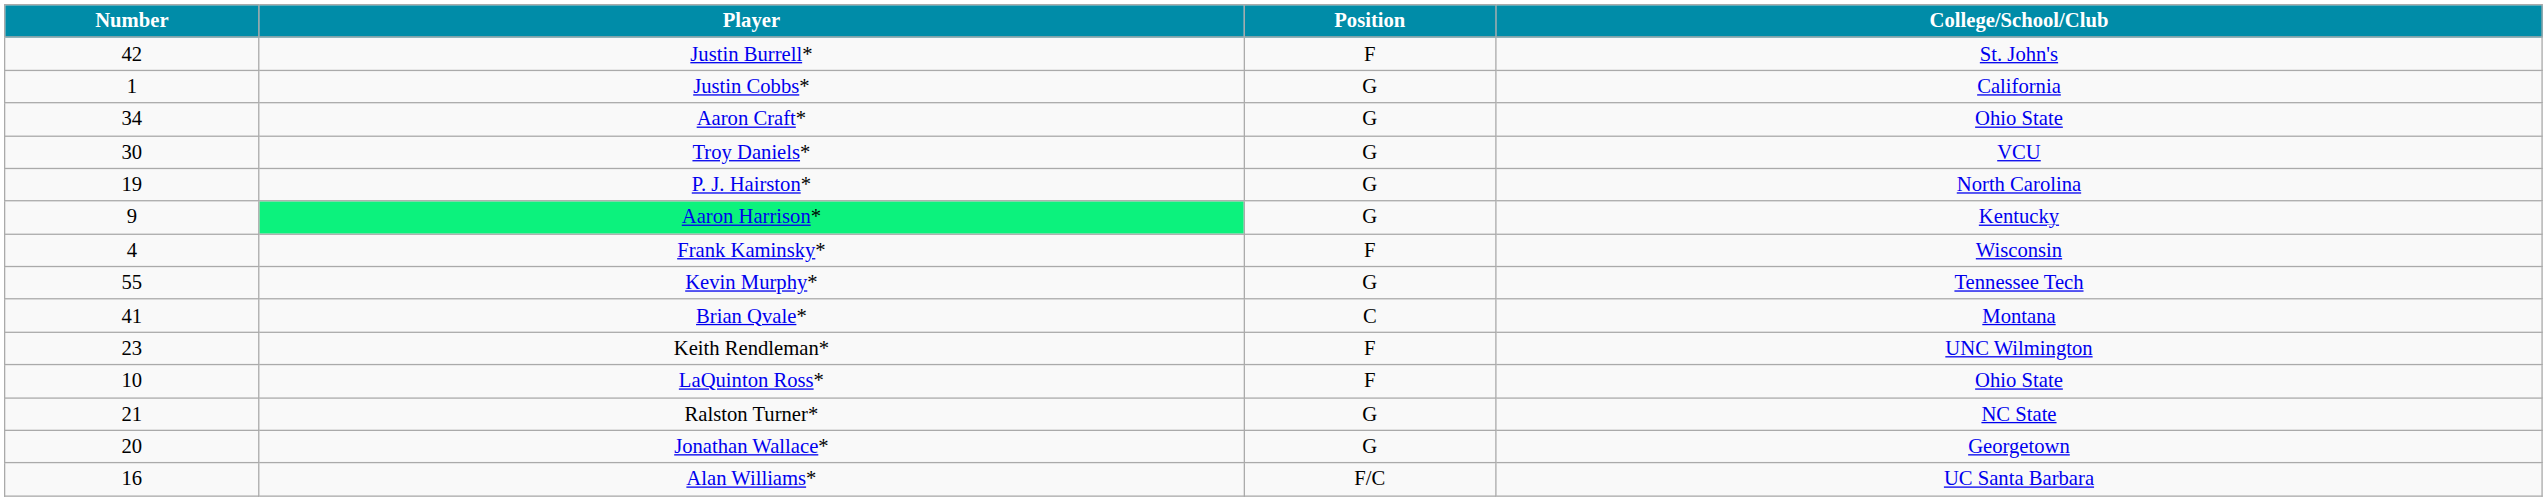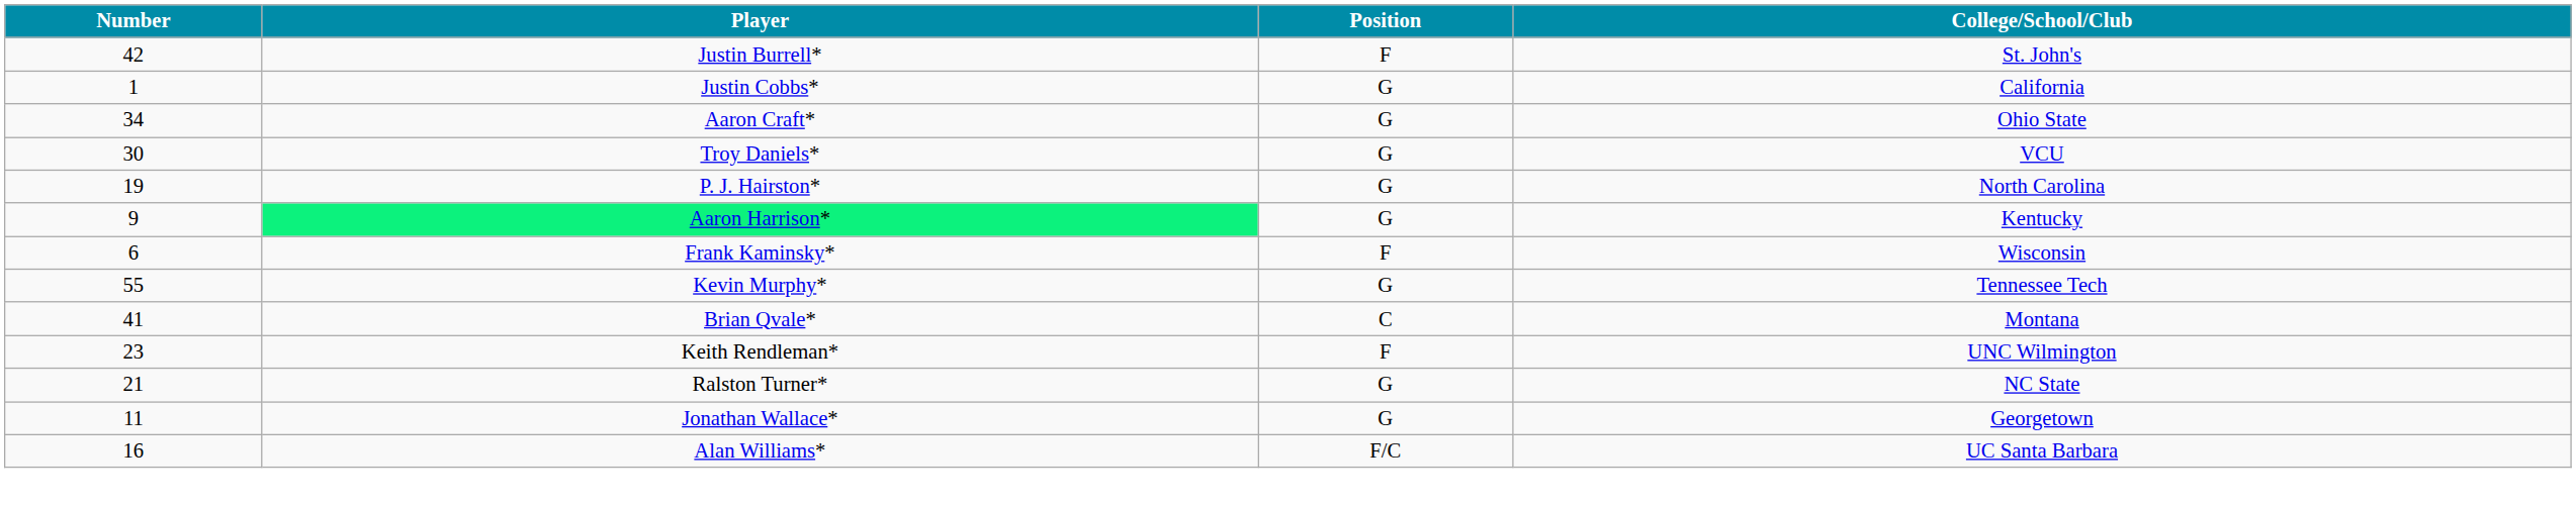Frank Kaminsky* | Number: 4 -> 6
- row: 10 | LaQuinton Ross* | F | Ohio State
Jonathan Wallace* | Number: 20 -> 11
